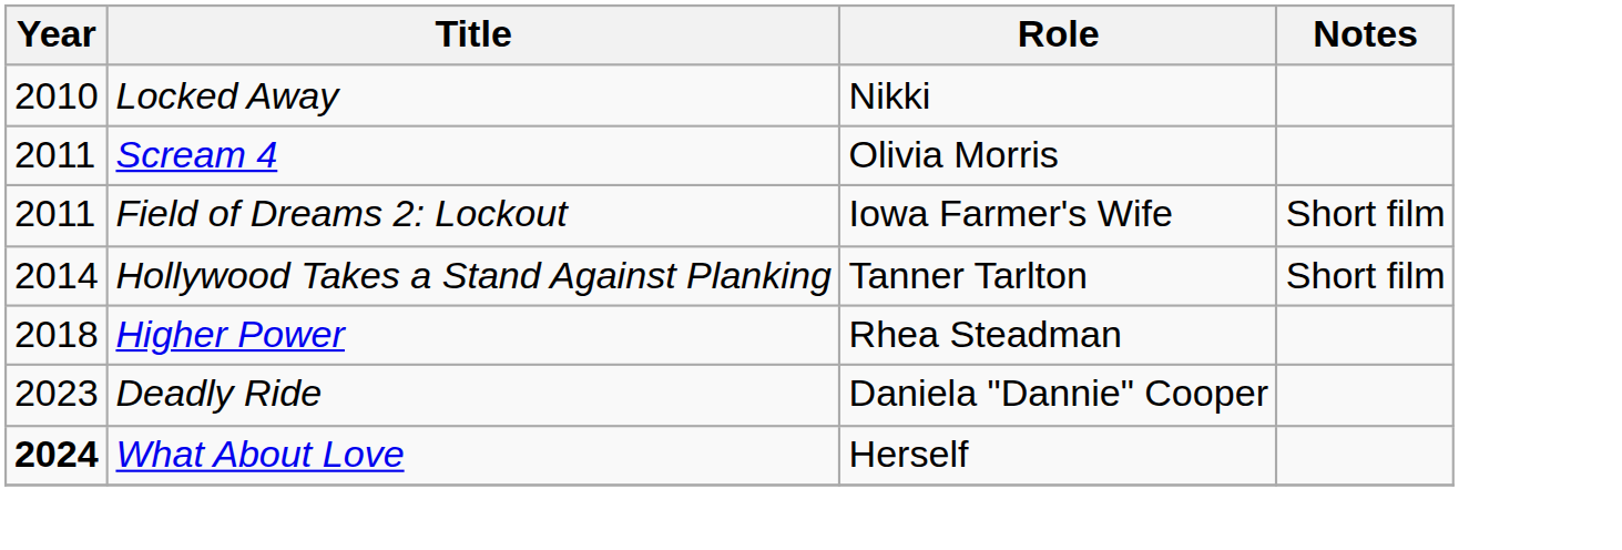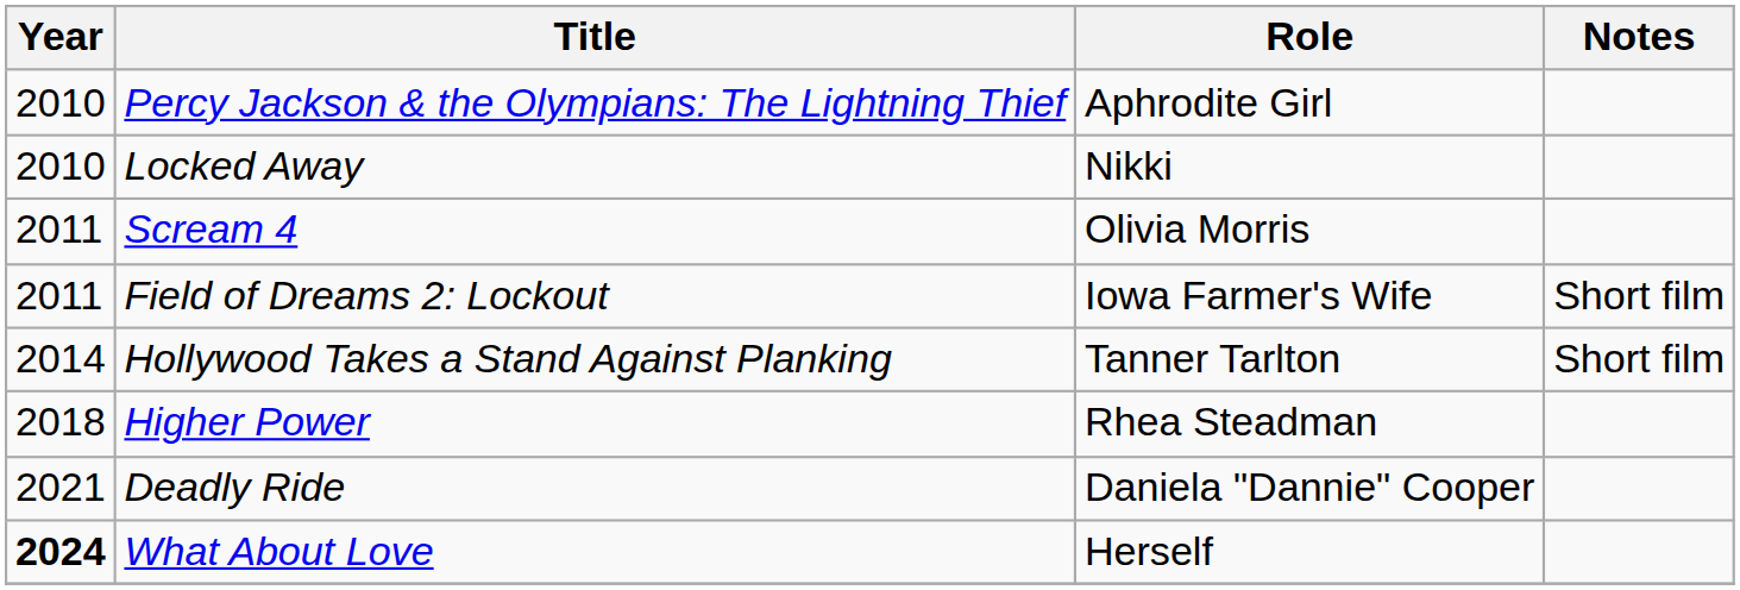+ row: 2010 | Percy Jackson & the Olympians: The Lightning Thief | Aphrodite Girl
Deadly Ride | Year: 2023 -> 2021
